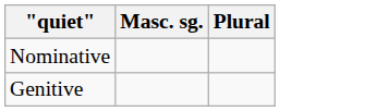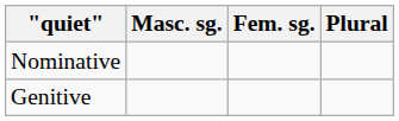+ column: Fem. sg.
